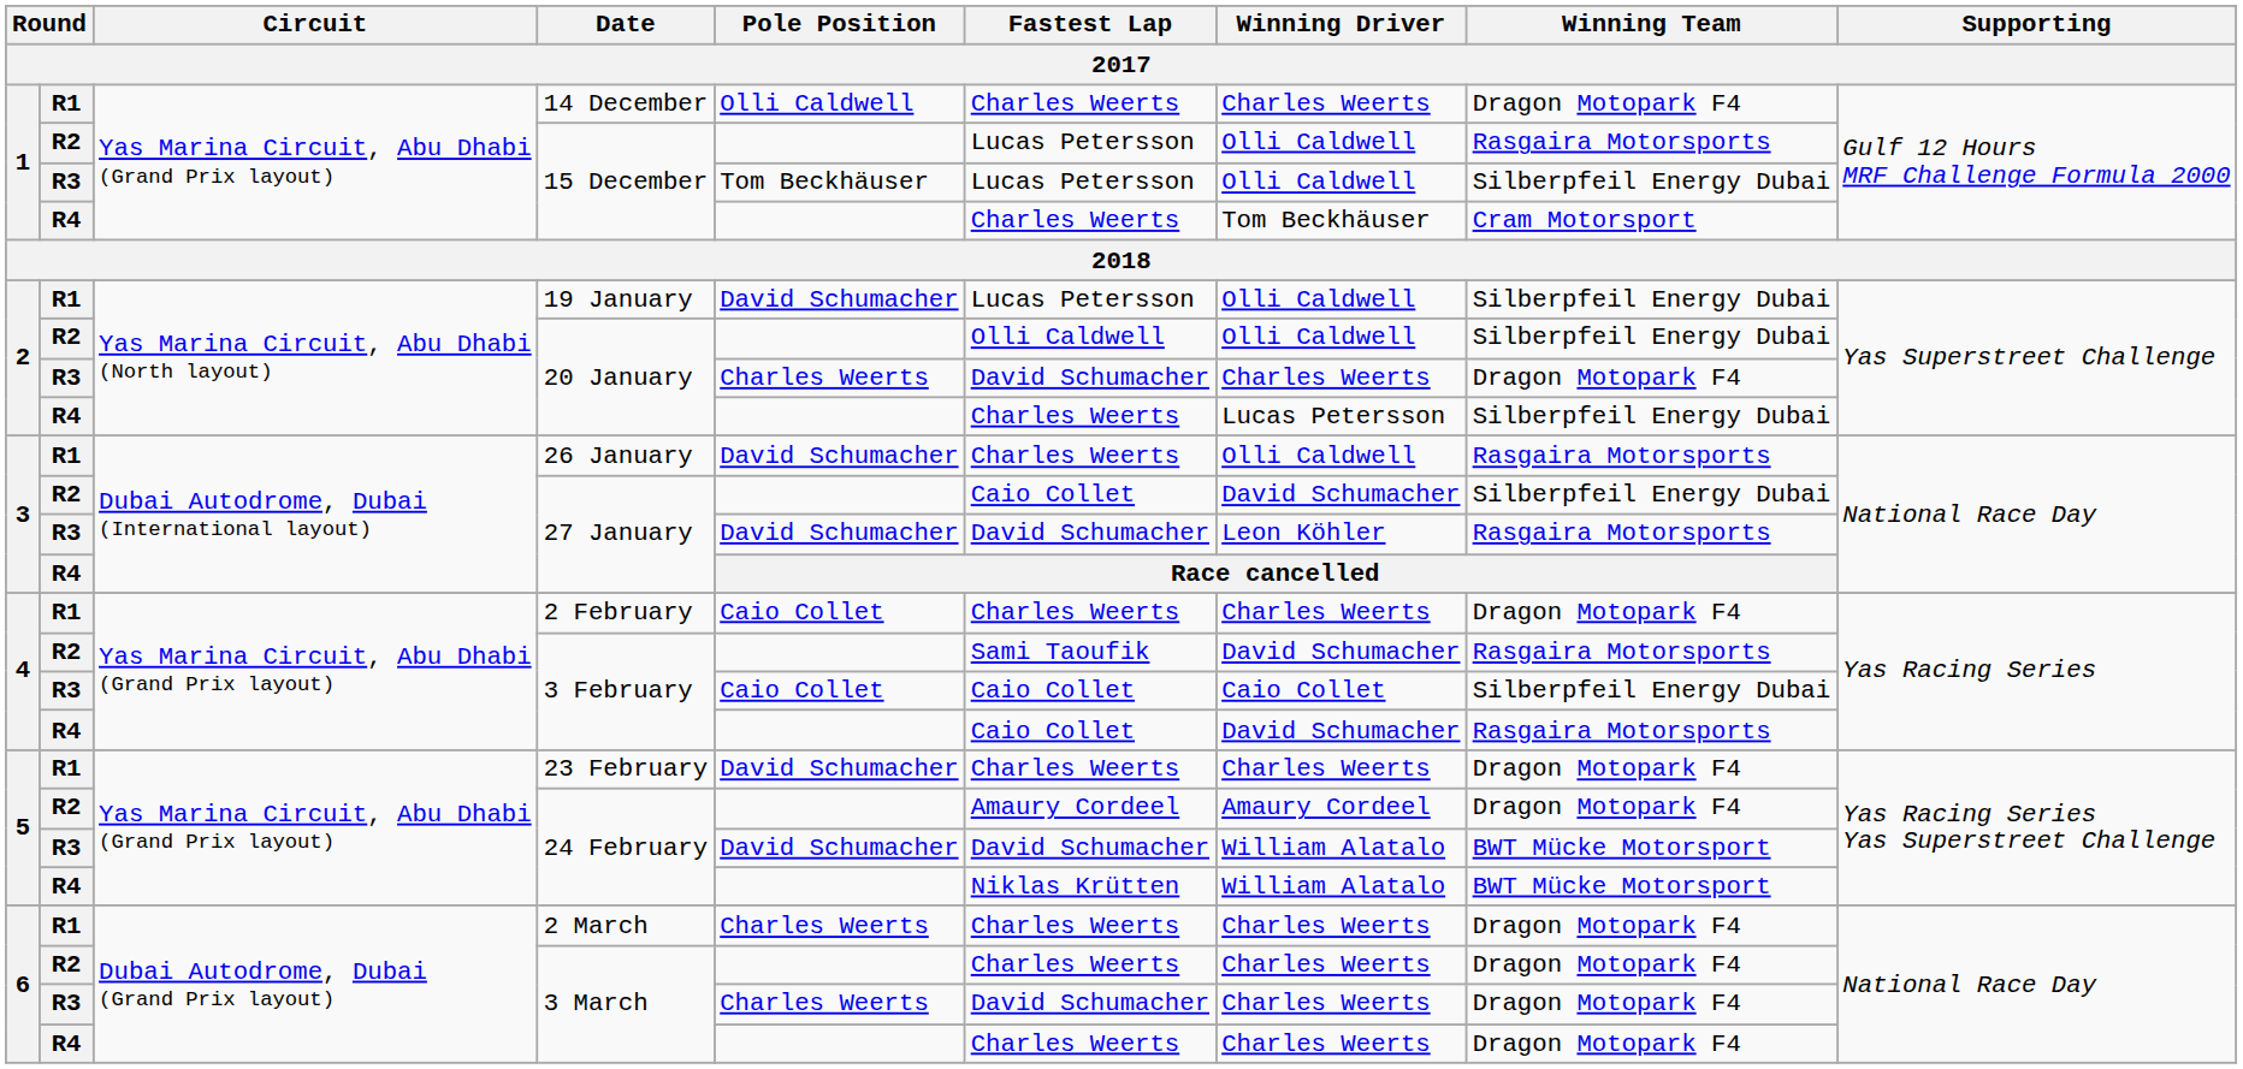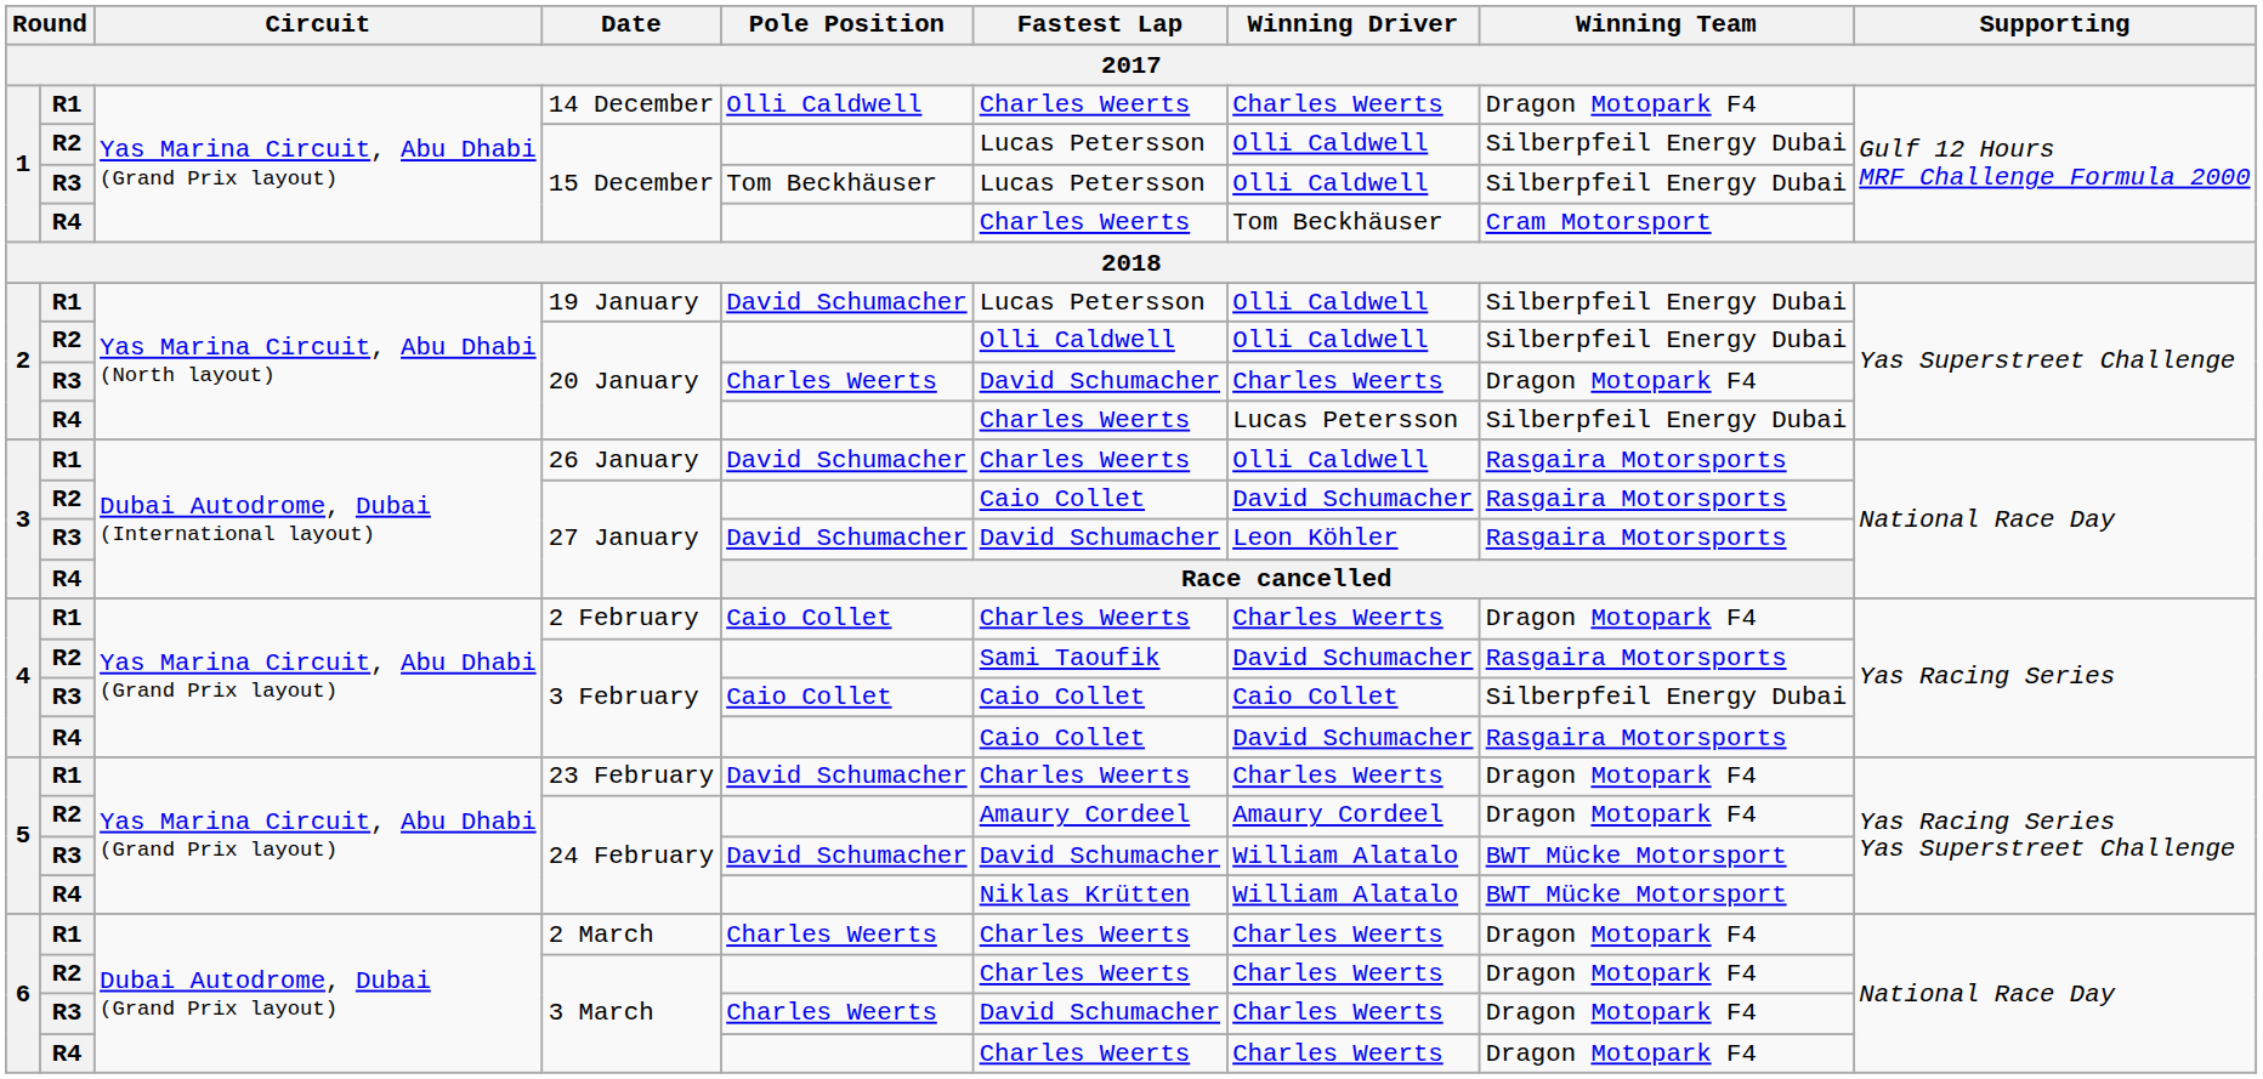R2 / 15 December | Winning Team: Rasgaira Motorsports -> Silberpfeil Energy Dubai
R2 / 27 January | Winning Team: Silberpfeil Energy Dubai -> Rasgaira Motorsports
